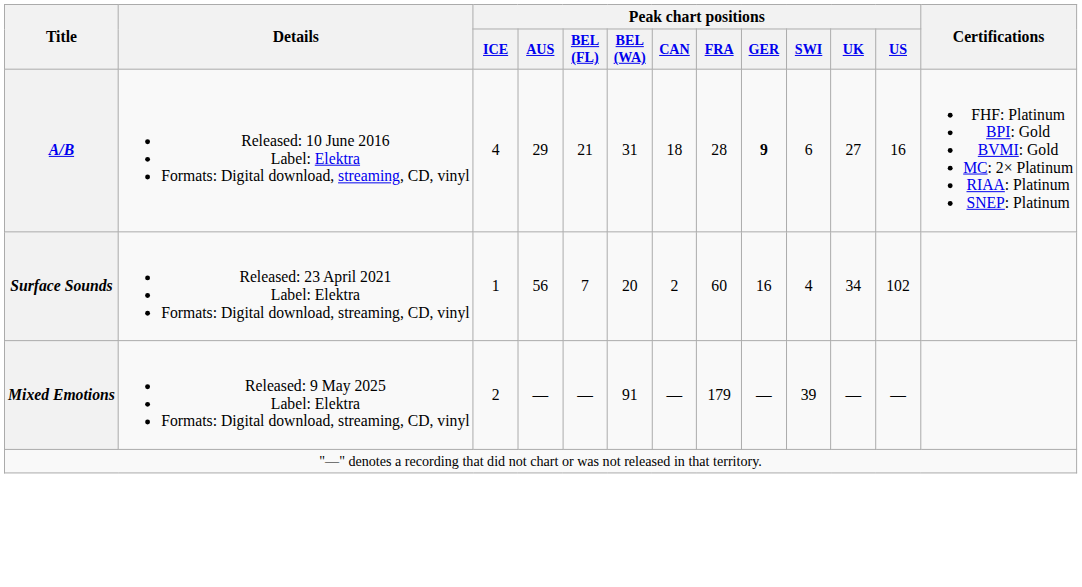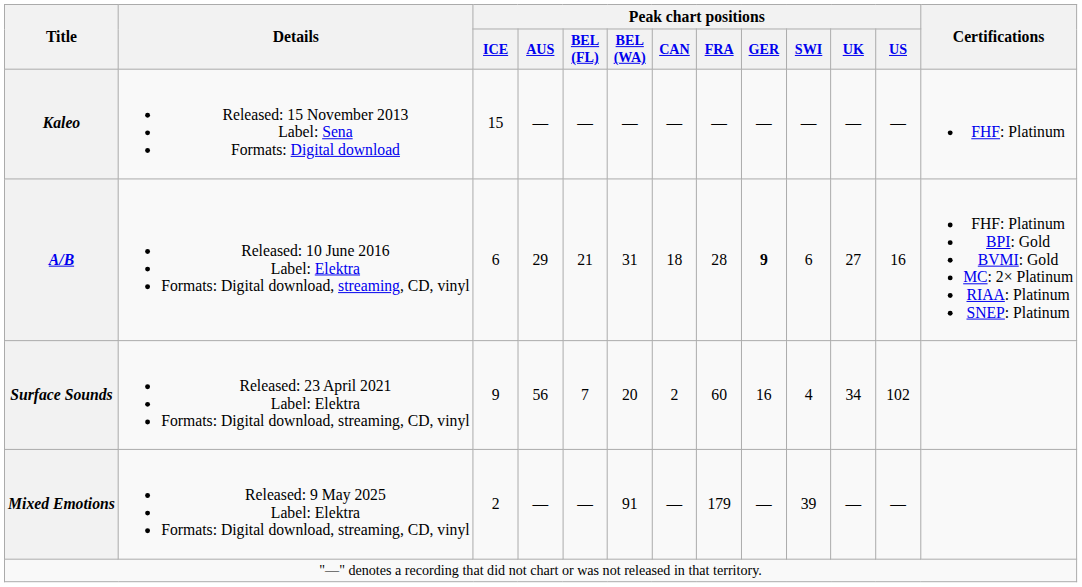+ row: Kaleo | Released: 15 November 2013 Label: Sena Formats: Digital download | 15 | — | — | — | — | — | — | — | — | — | FHF: Platinum
A/B | Peak chart positions / ICE: 4 -> 6
Surface Sounds | Peak chart positions / ICE: 1 -> 9
